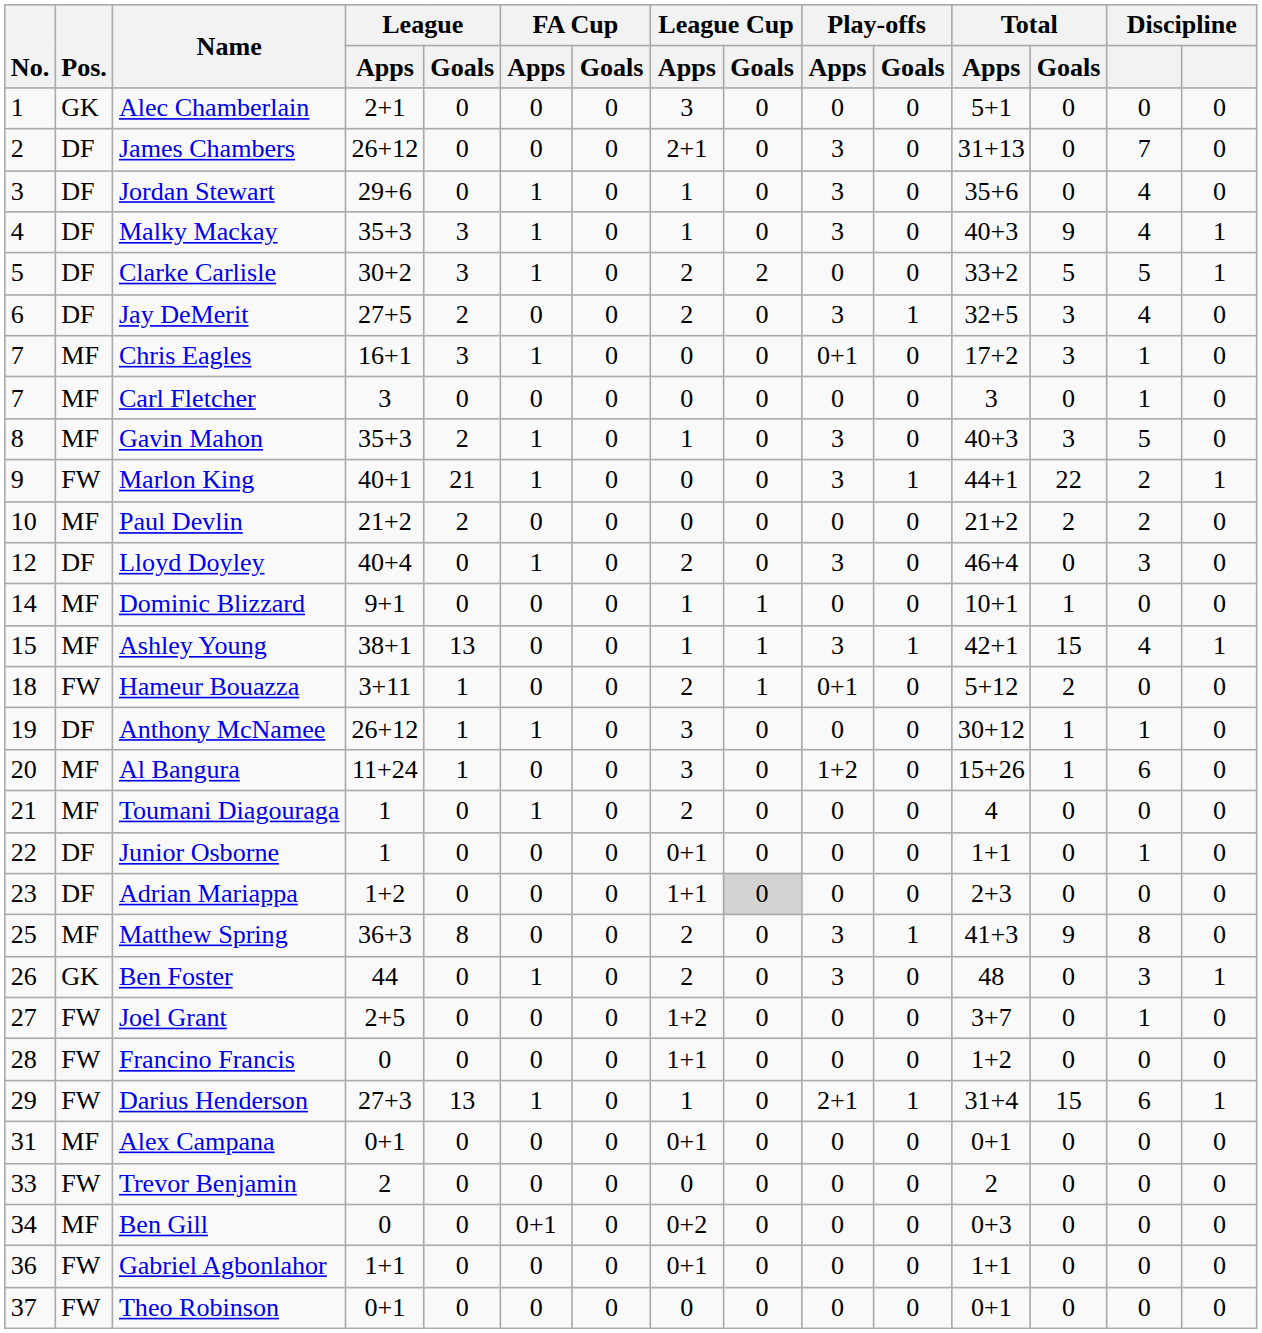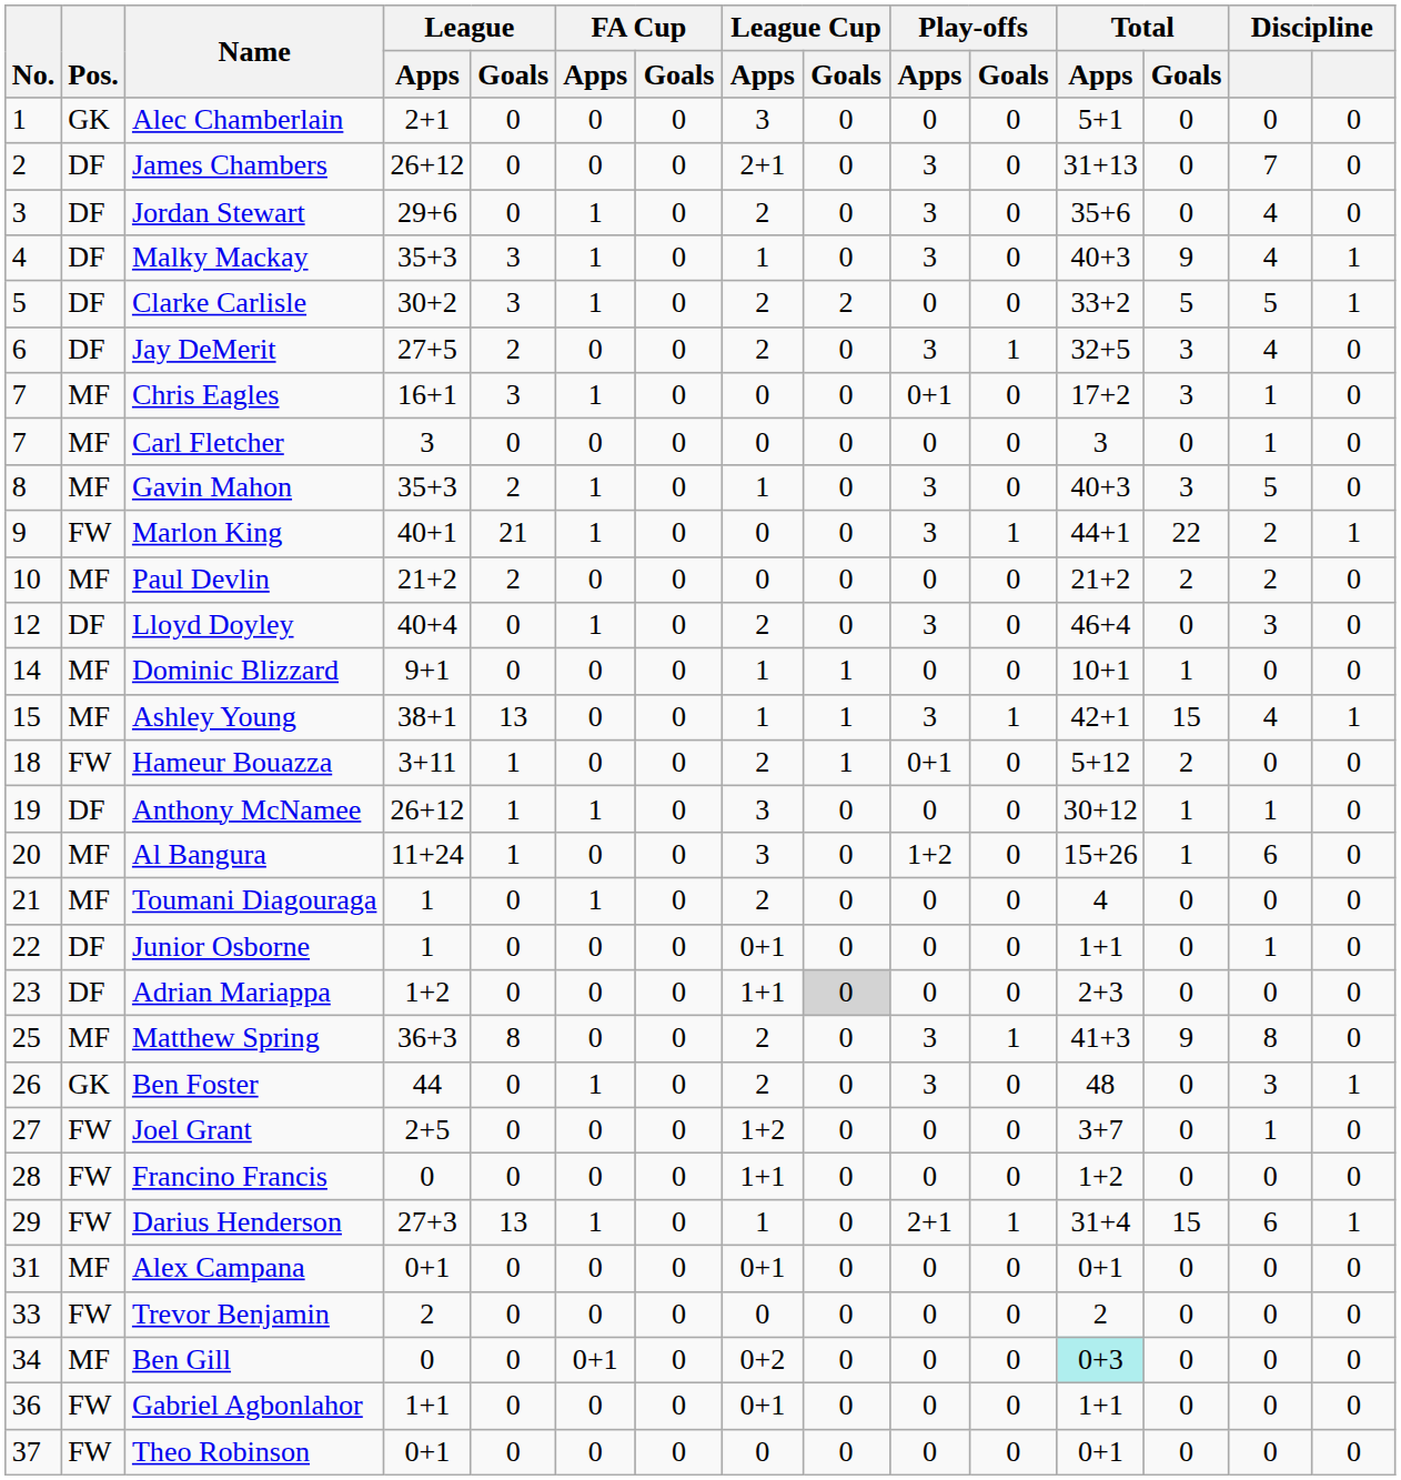Jordan Stewart | League Cup / Apps: 1 -> 2
Ben Gill | Total / Apps: no background -> paleturquoise background
